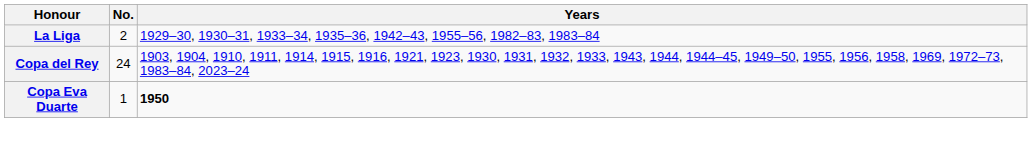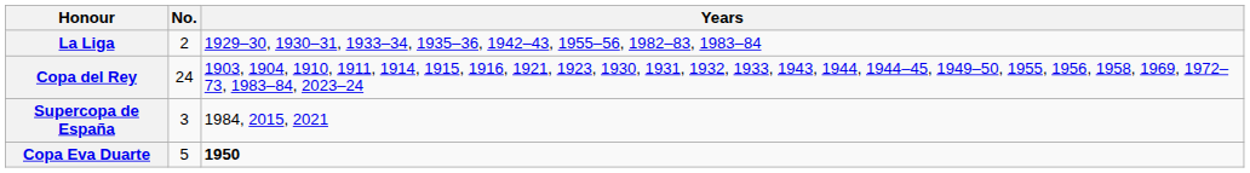+ row: Supercopa de España | 3 | 1984, 2015, 2021
Copa Eva Duarte | No.: 1 -> 5
